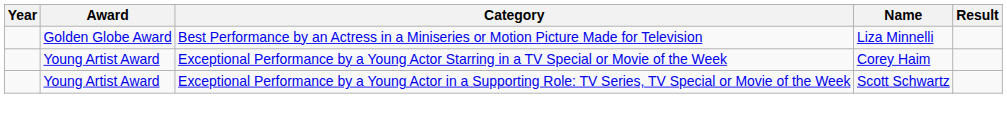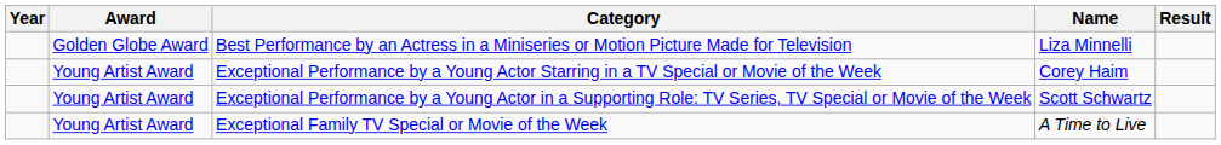+ row: Young Artist Award | Exceptional Family TV Special or Movie of the Week | A Time to Live
